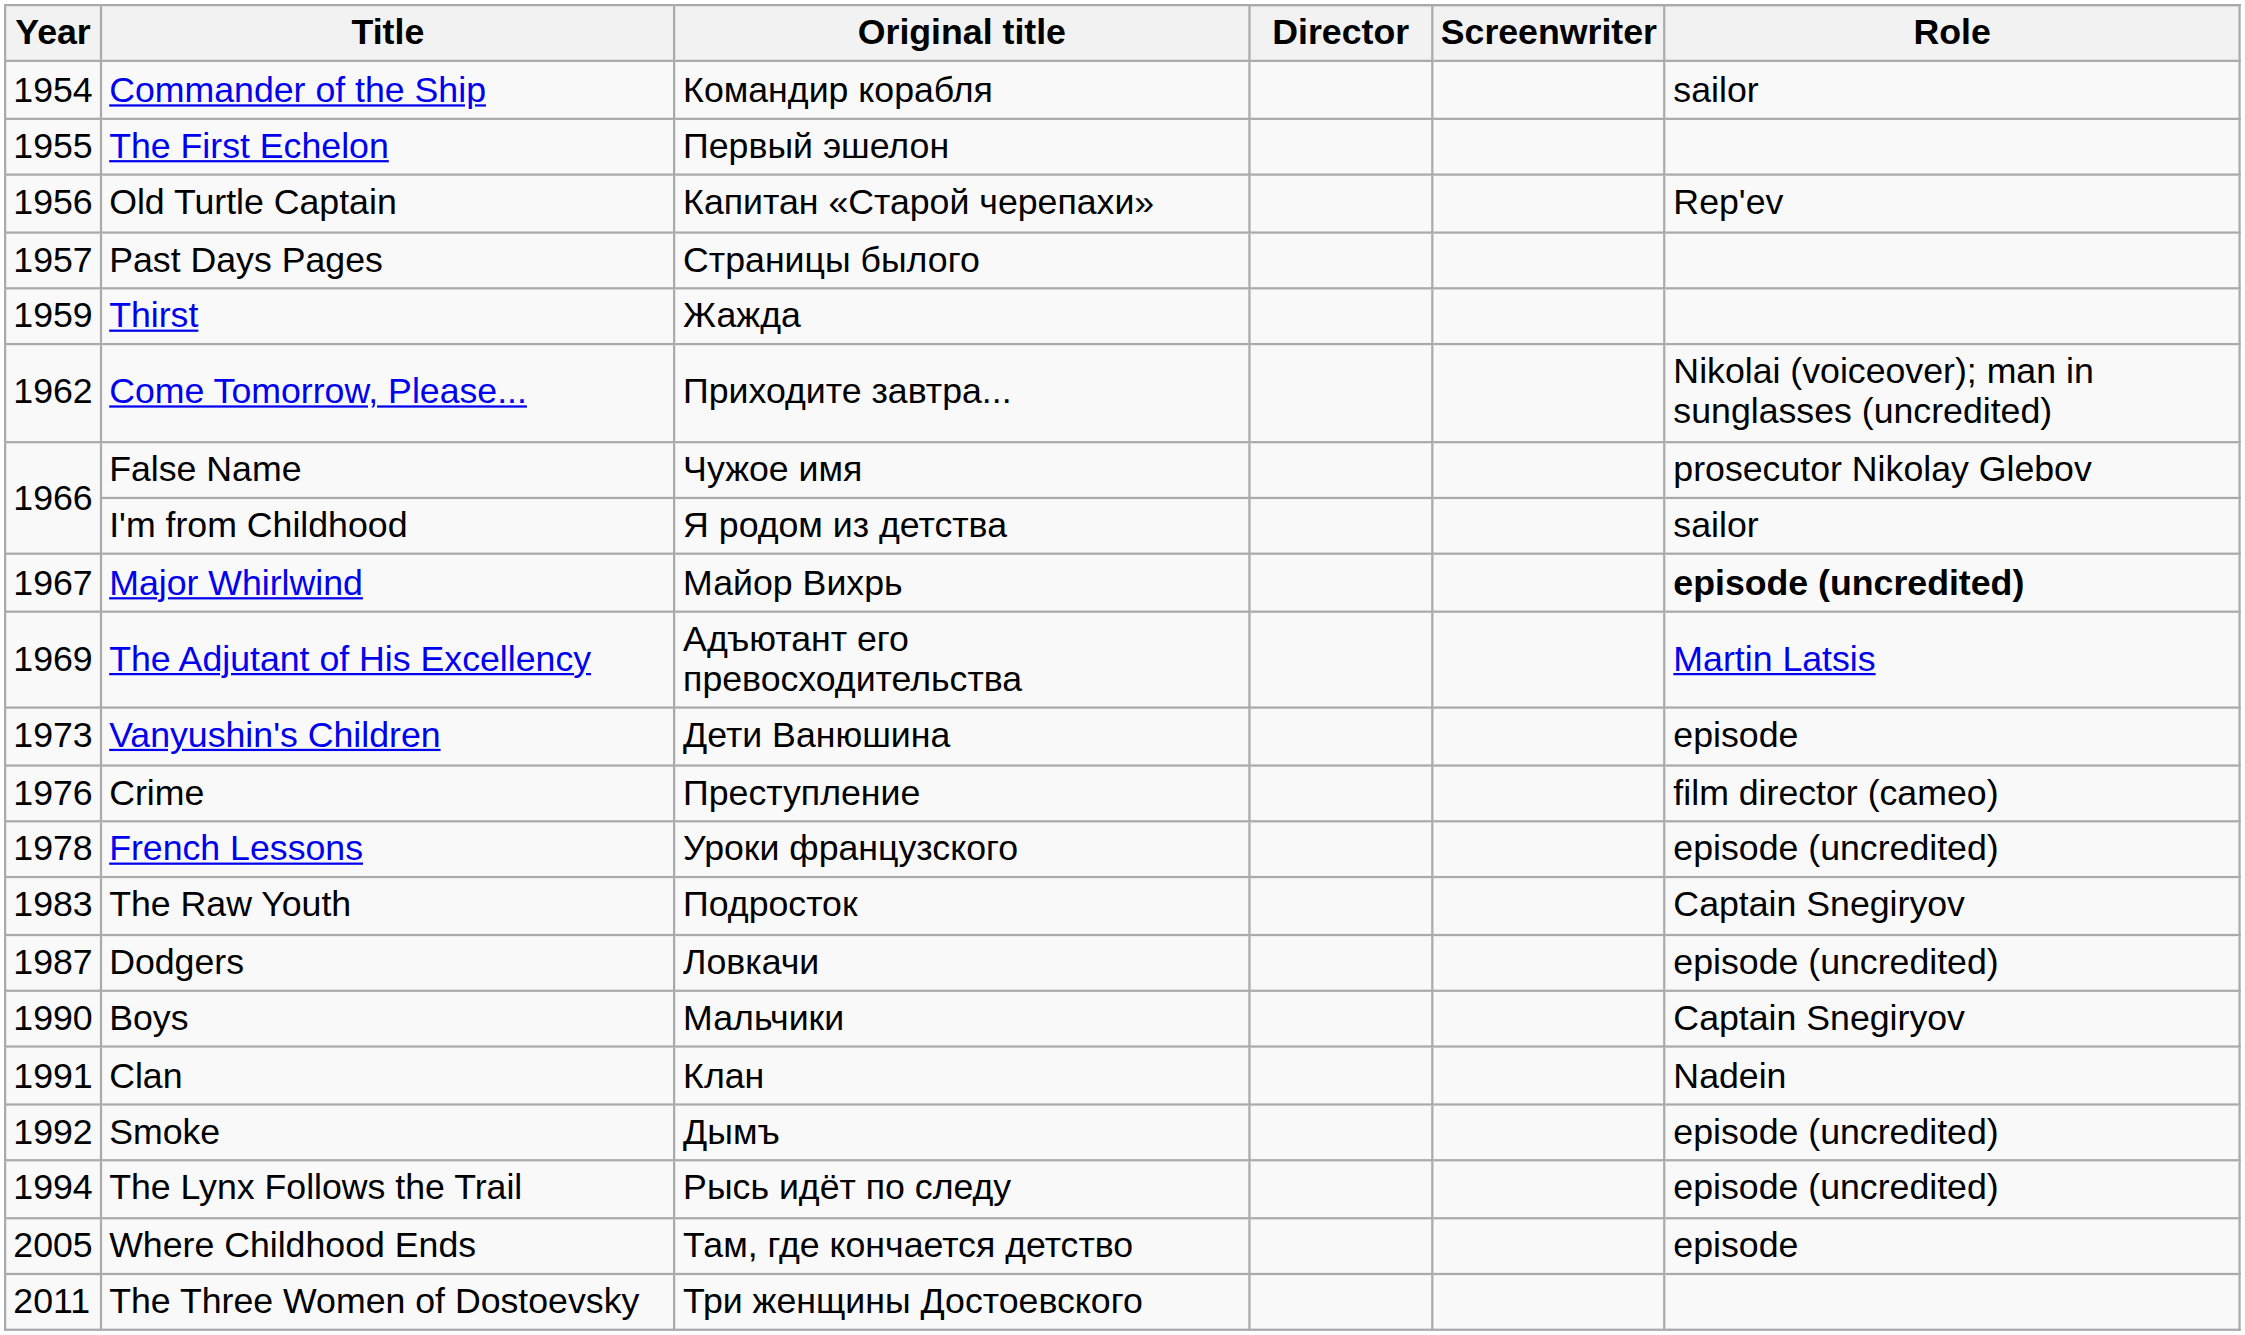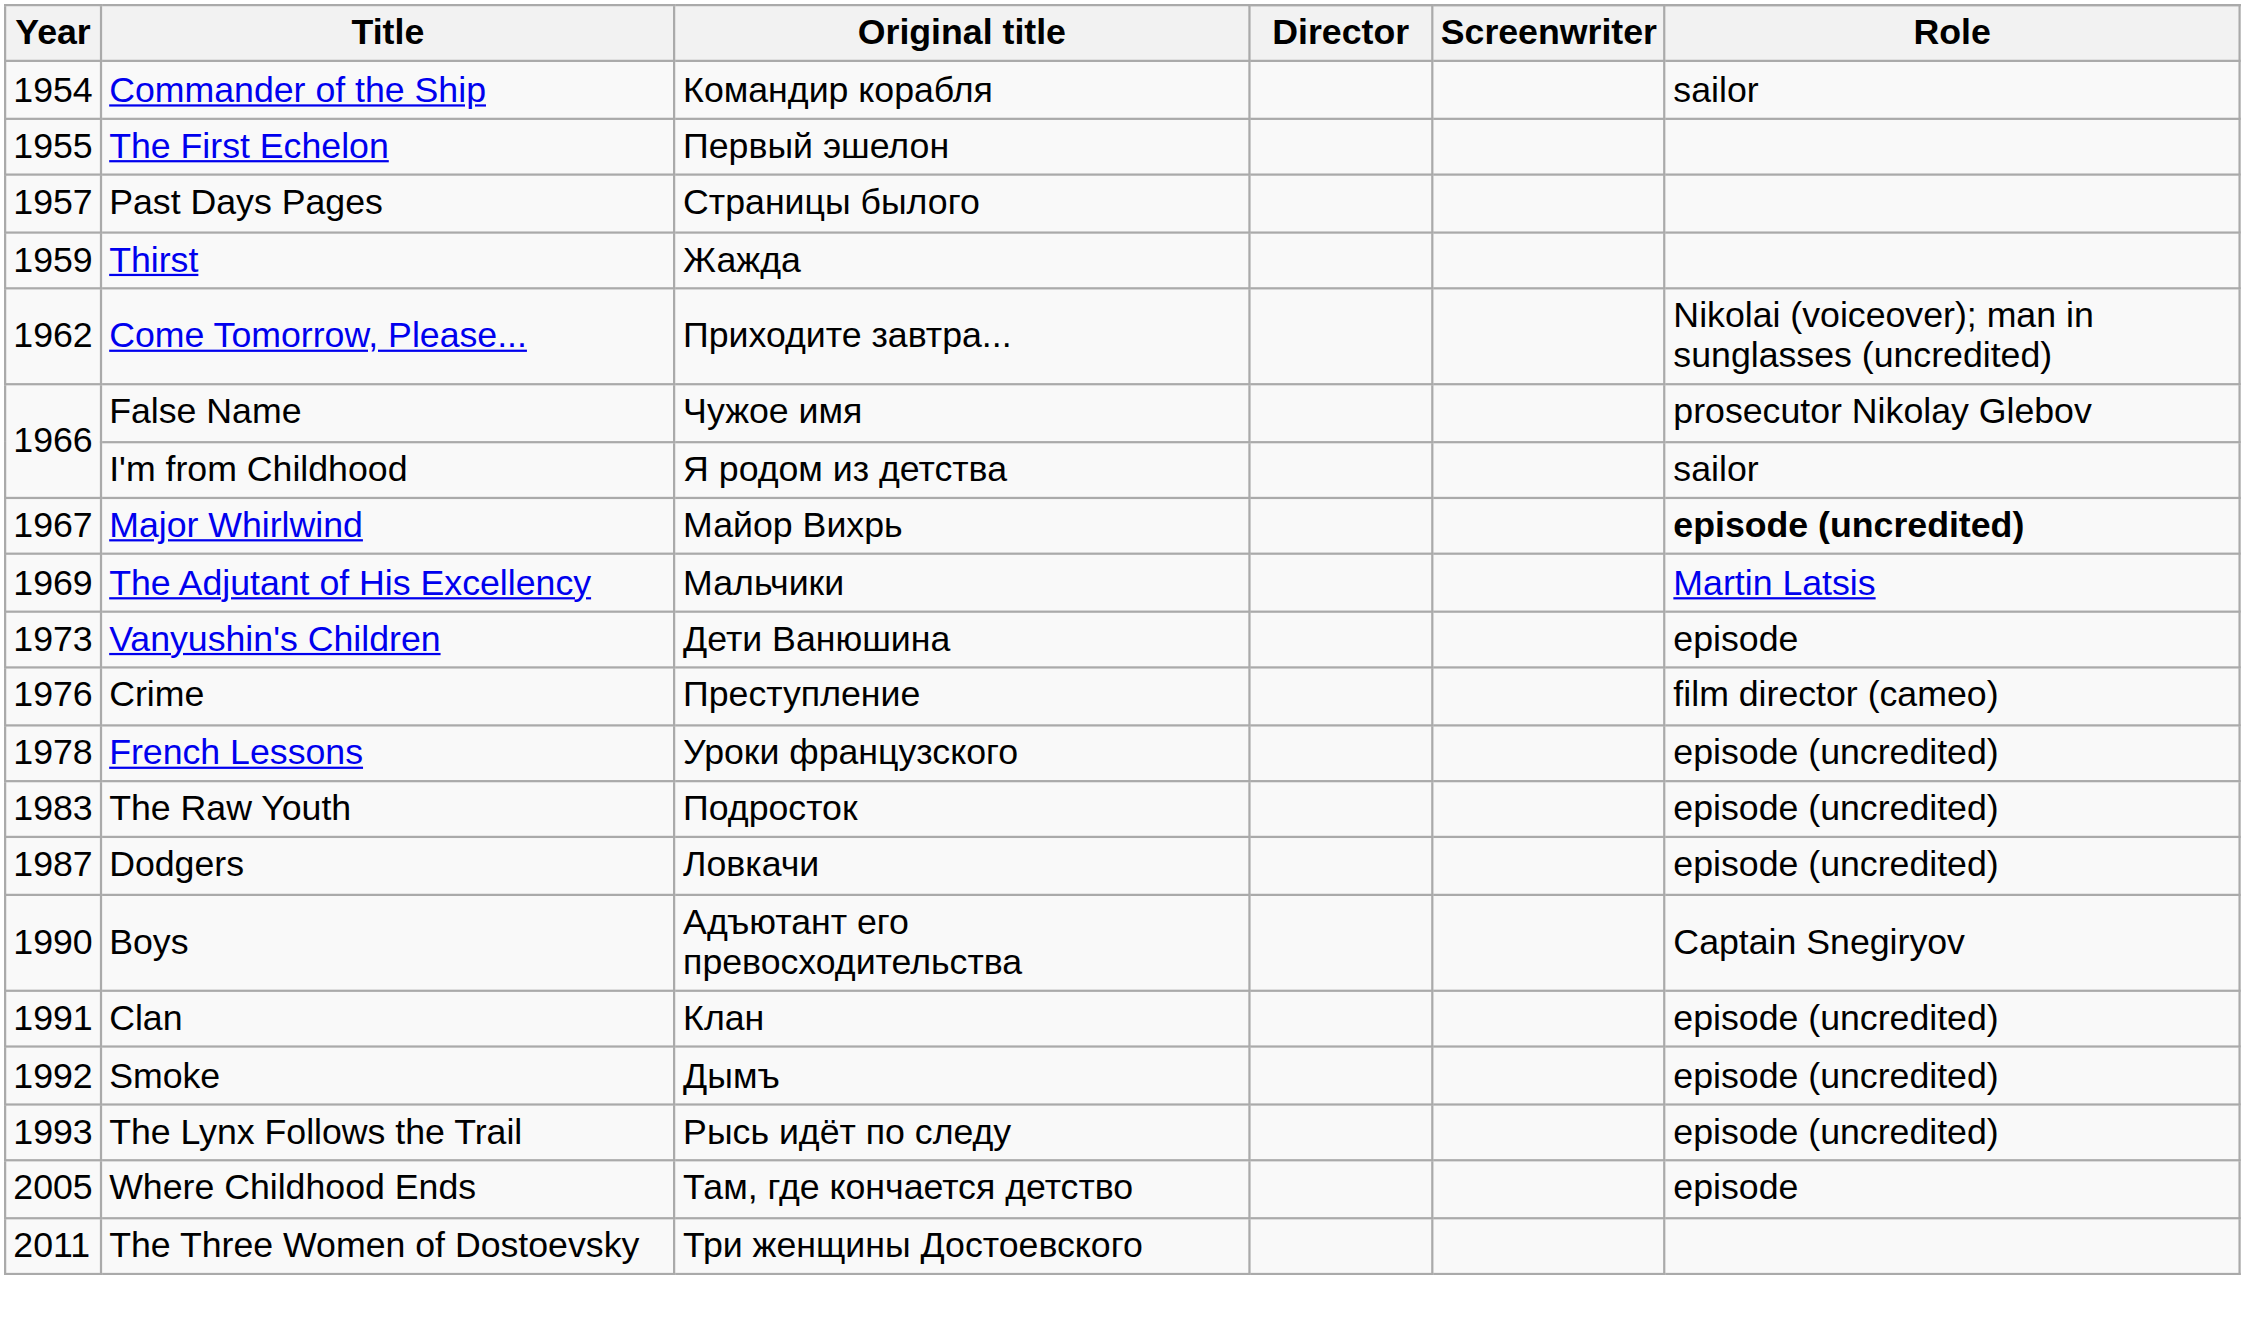- row: 1956 | Old Turtle Captain | Капитан «Старой черепахи» | Rep'ev
The Adjutant of His Excellency | Original title: Адъютант его превосходительства -> Мальчики
The Raw Youth | Role: Captain Snegiryov -> episode (uncredited)
Boys | Original title: Мальчики -> Адъютант его превосходительства
Clan | Role: Nadein -> episode (uncredited)
The Lynx Follows the Trail | Year: 1994 -> 1993
